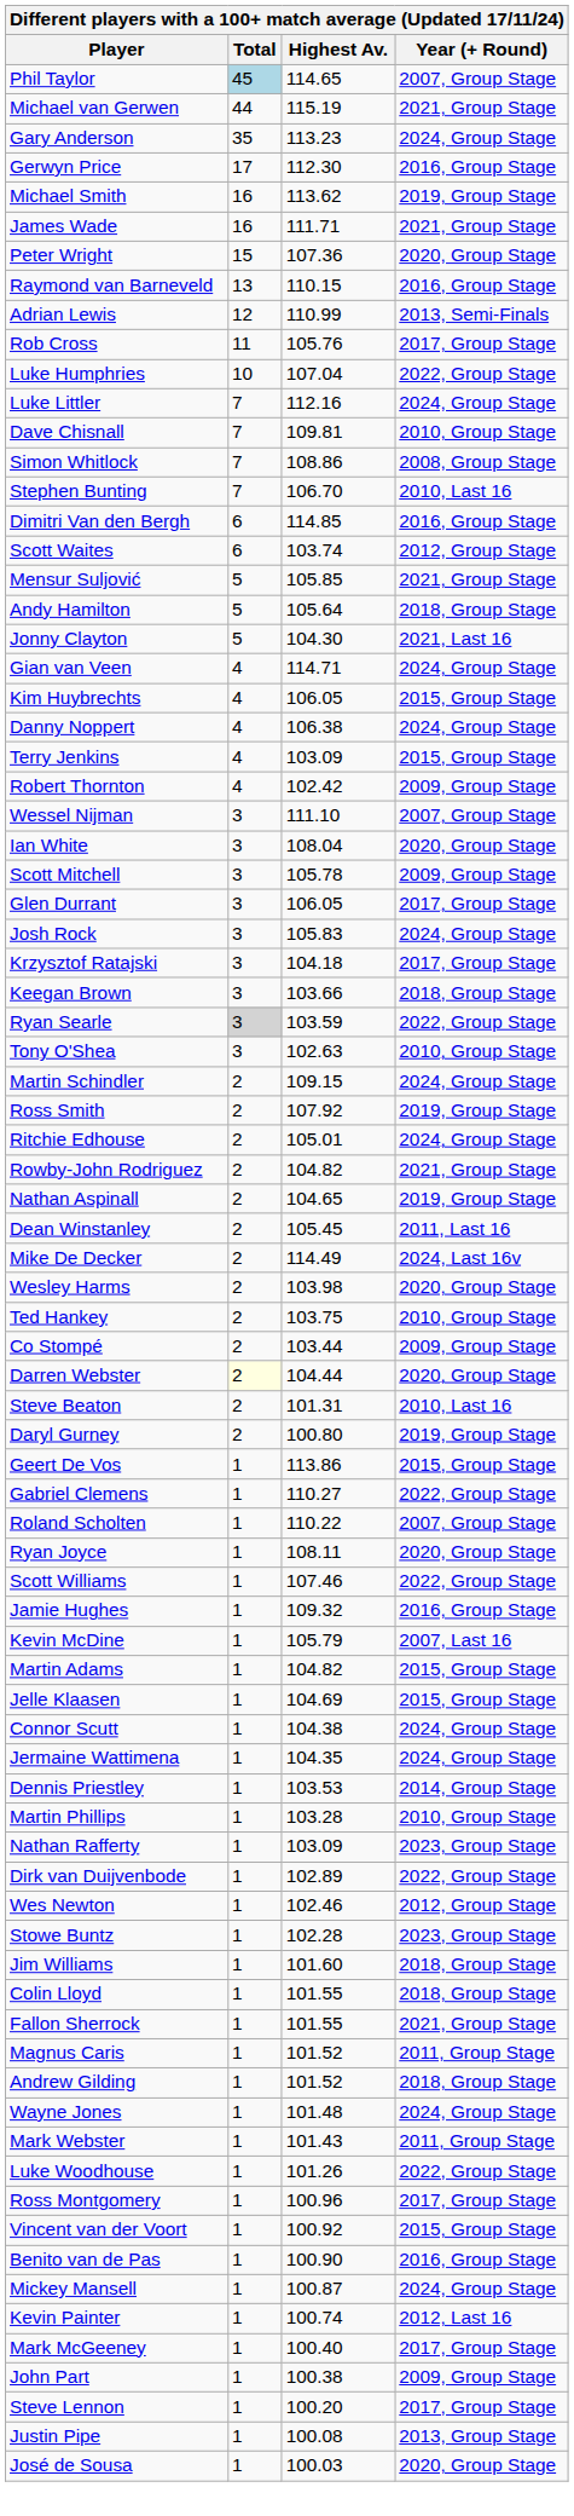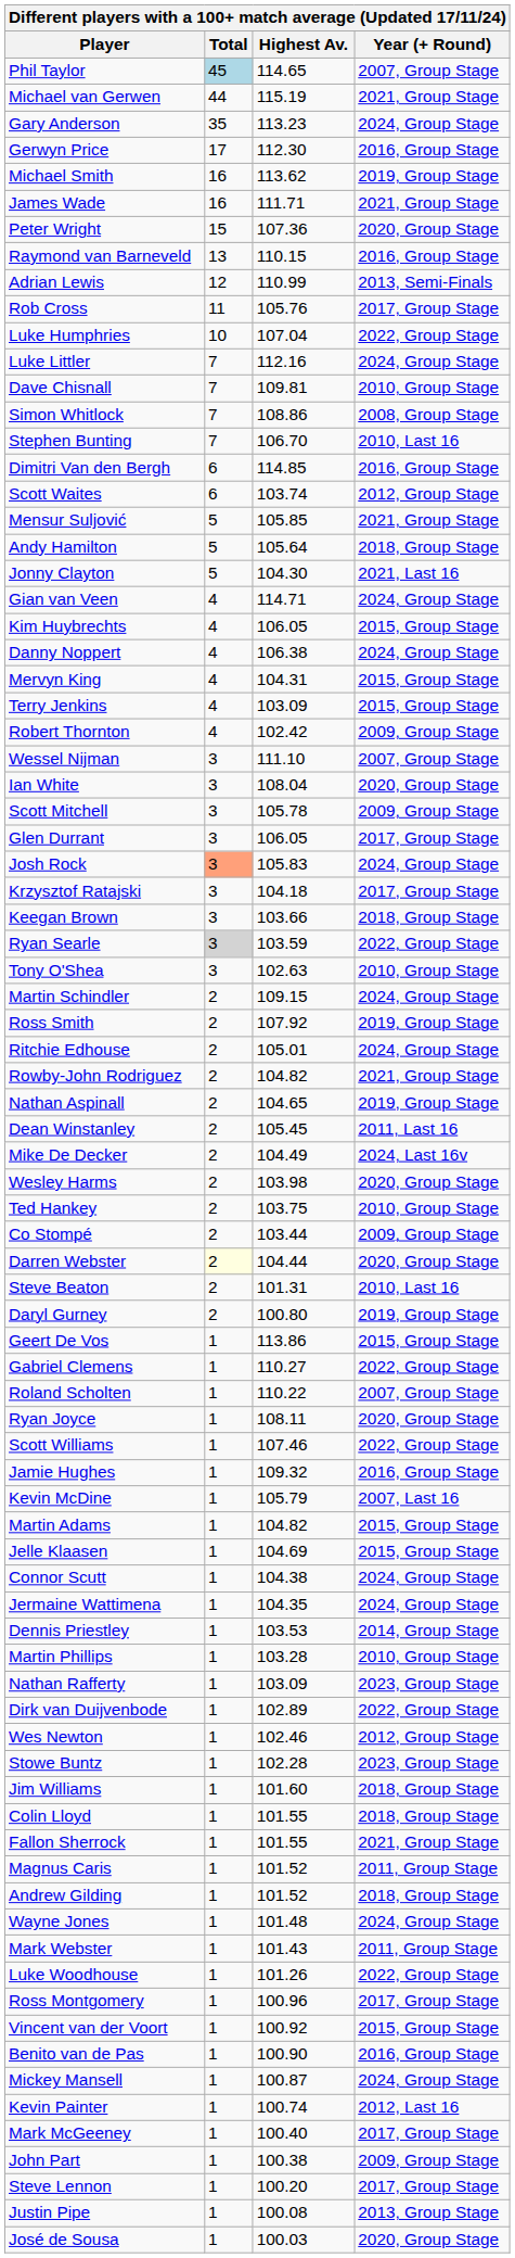+ row: Mervyn King | 4 | 104.31 | 2015, Group Stage
Josh Rock | Total: no background -> lightsalmon background
Mike De Decker | Highest Av.: 114.49 -> 104.49
